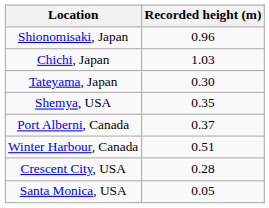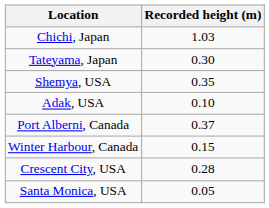- row: Shionomisaki, Japan | 0.96
+ row: Adak, USA | 0.10
Winter Harbour, Canada | Recorded height (m): 0.51 -> 0.15
